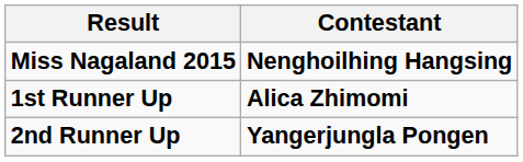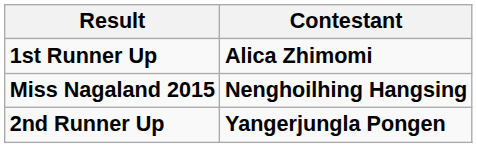rows swapped: Miss Nagaland 2015 <-> 1st Runner Up
